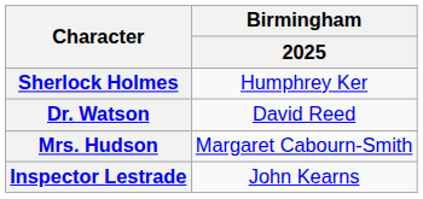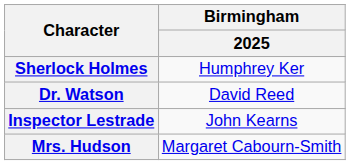rows swapped: Mrs. Hudson <-> Inspector Lestrade
